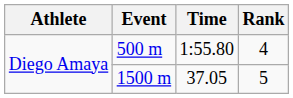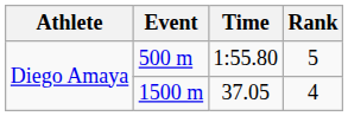500 m | Rank: 4 -> 5
1500 m | Rank: 5 -> 4
